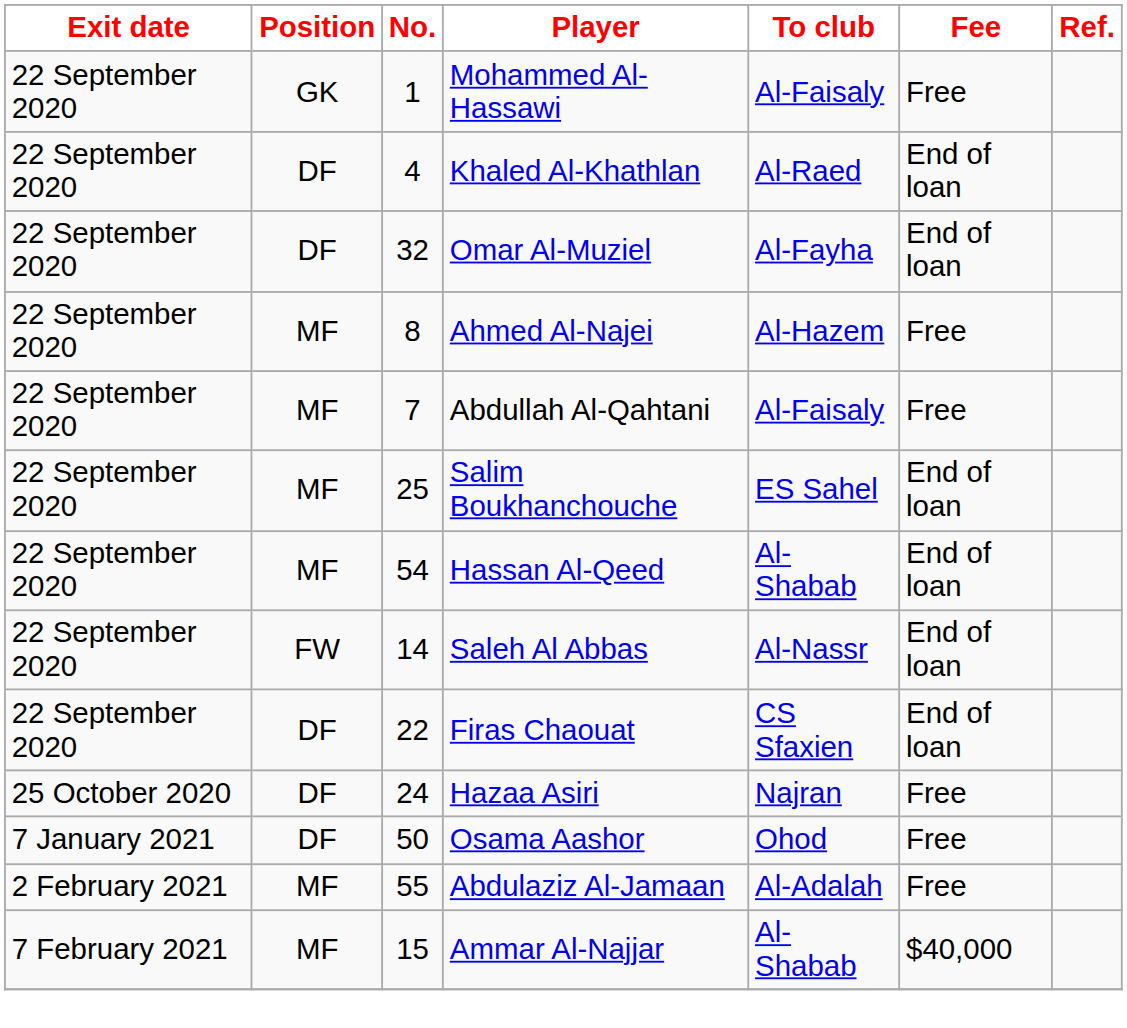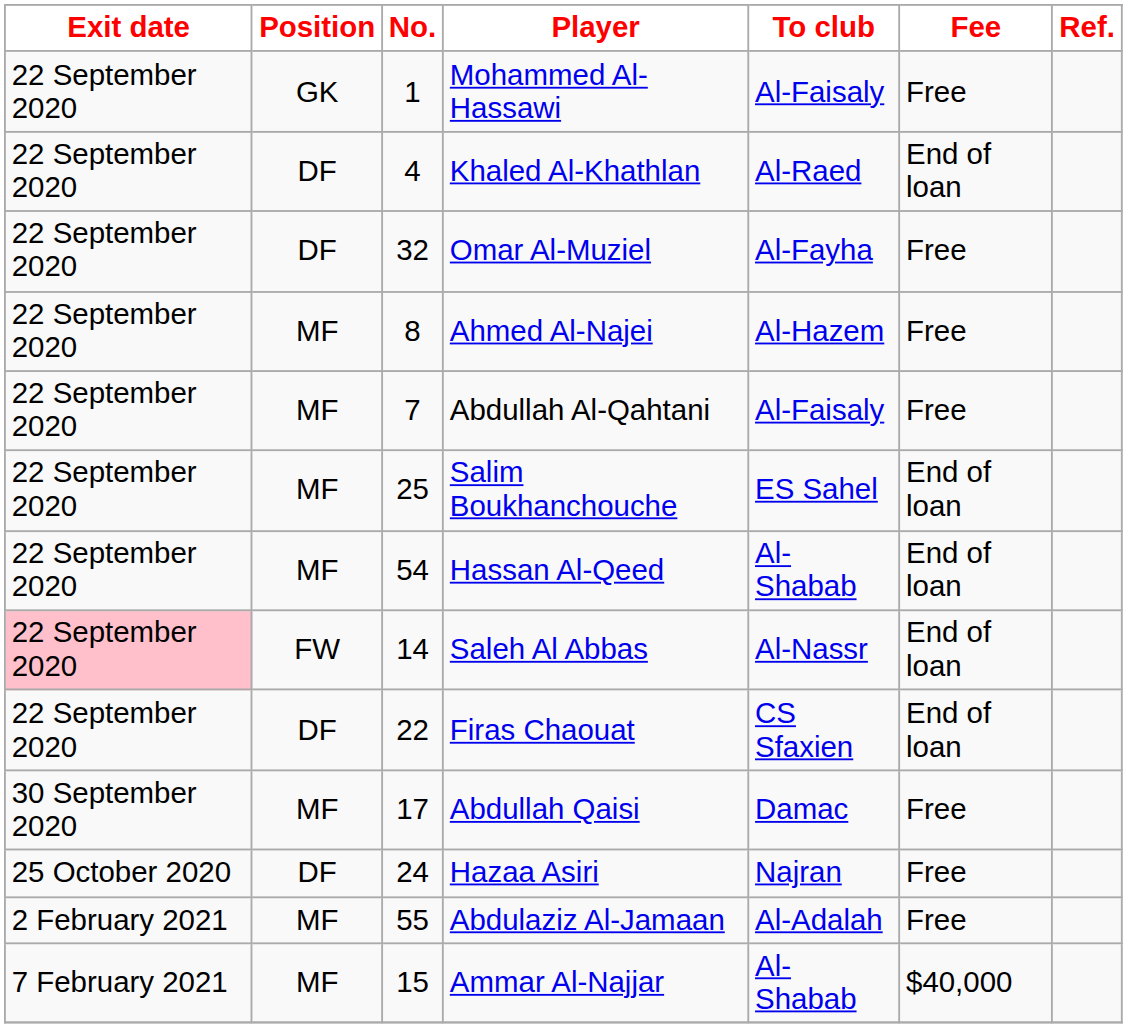Omar Al-Muziel | Fee: End of loan -> Free
Saleh Al Abbas | Exit date: no background -> pink background
+ row: 30 September 2020 | MF | 17 | Abdullah Qaisi | Damac | Free
- row: 7 January 2021 | DF | 50 | Osama Aashor | Ohod | Free
